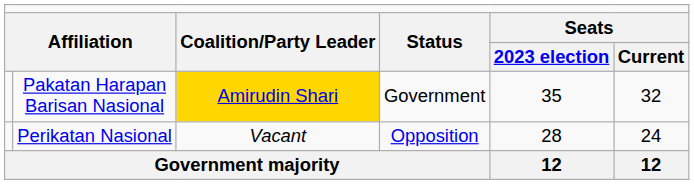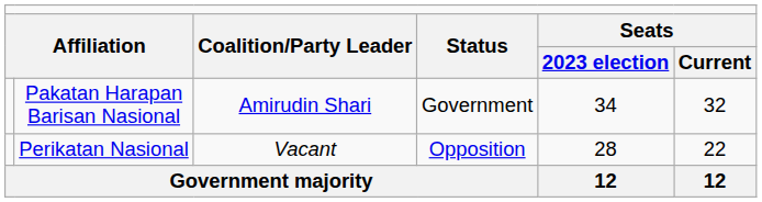Pakatan Harapan Barisan Nasional | column 3: gold background -> no background
Pakatan Harapan Barisan Nasional | column 5: 35 -> 34
Perikatan Nasional | column 6: 24 -> 22
